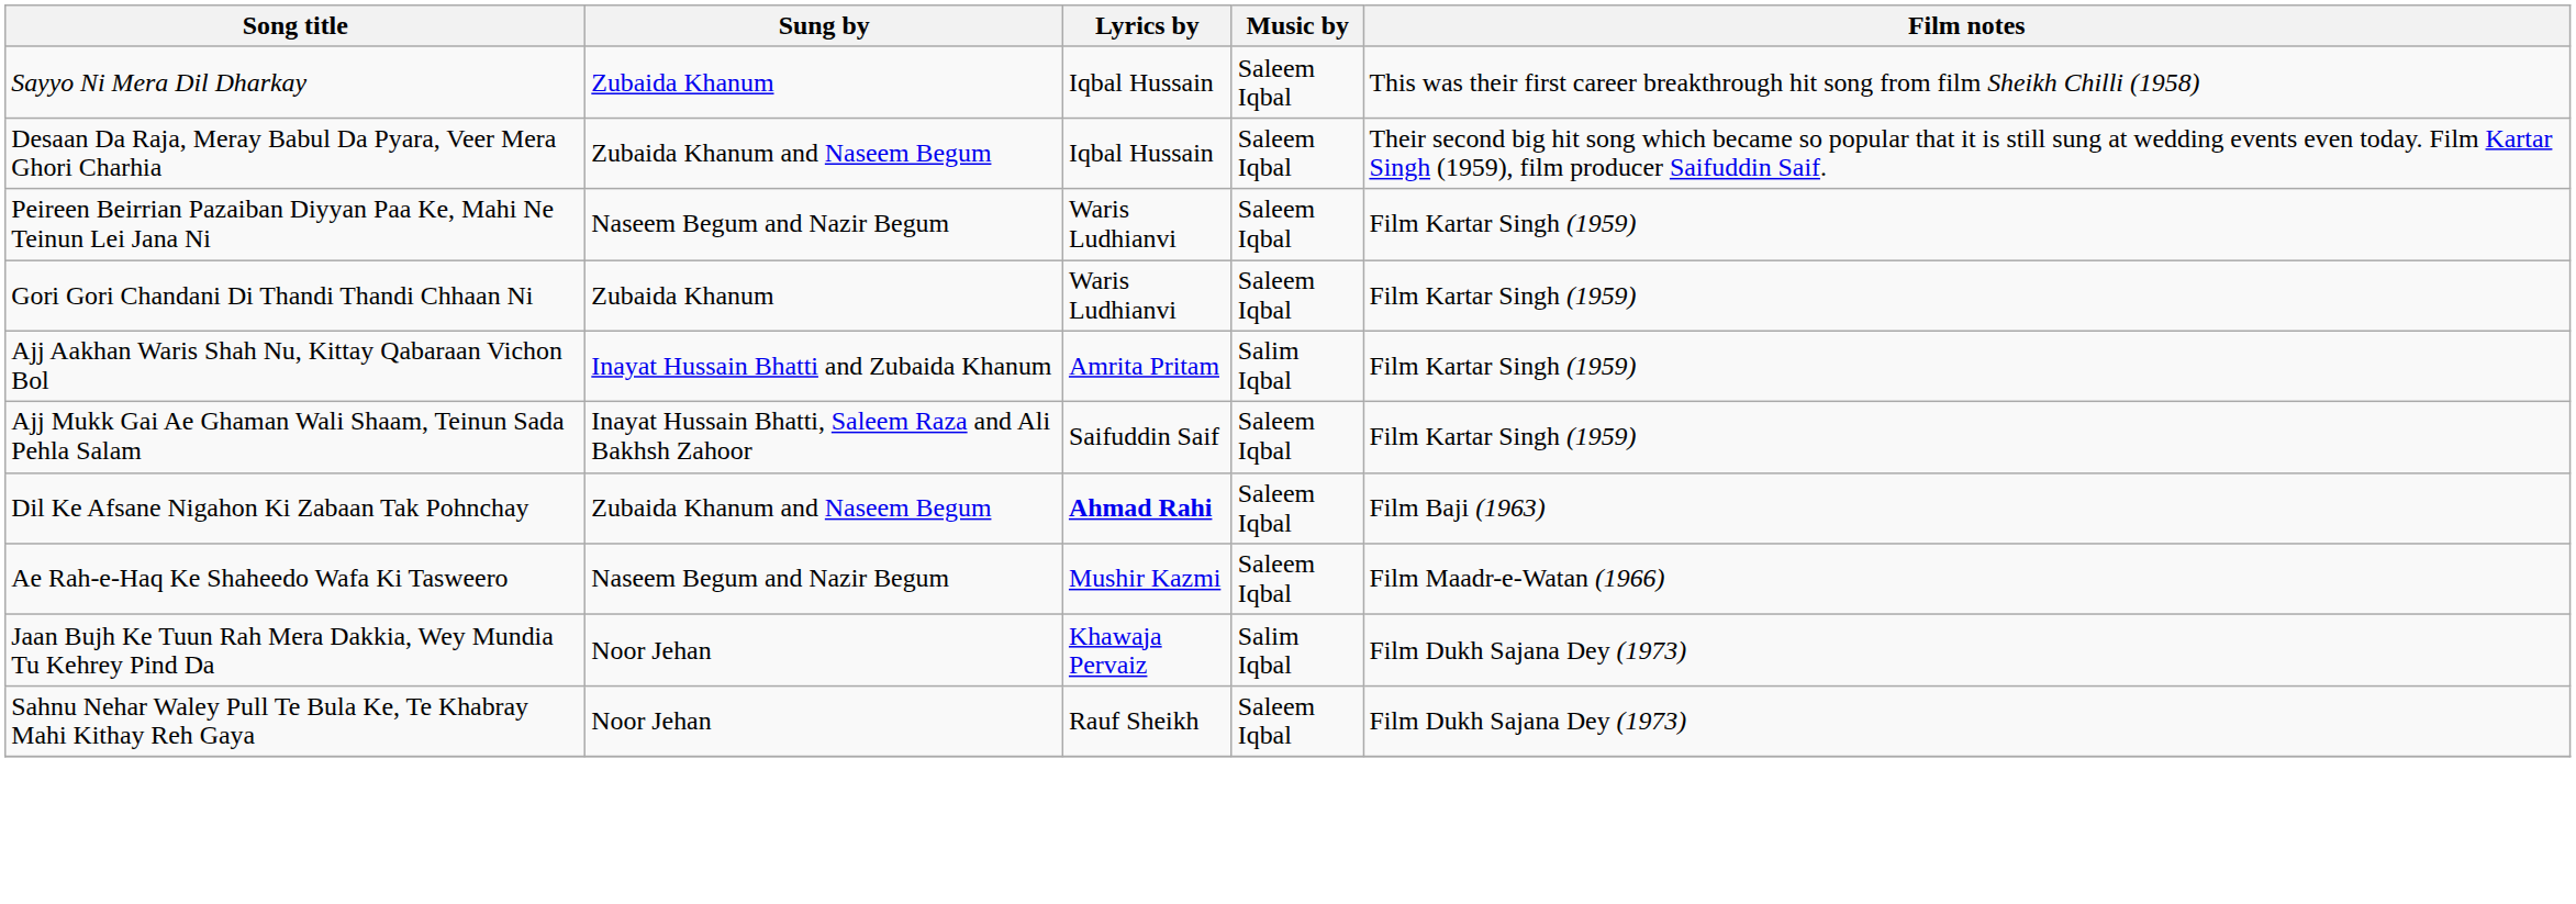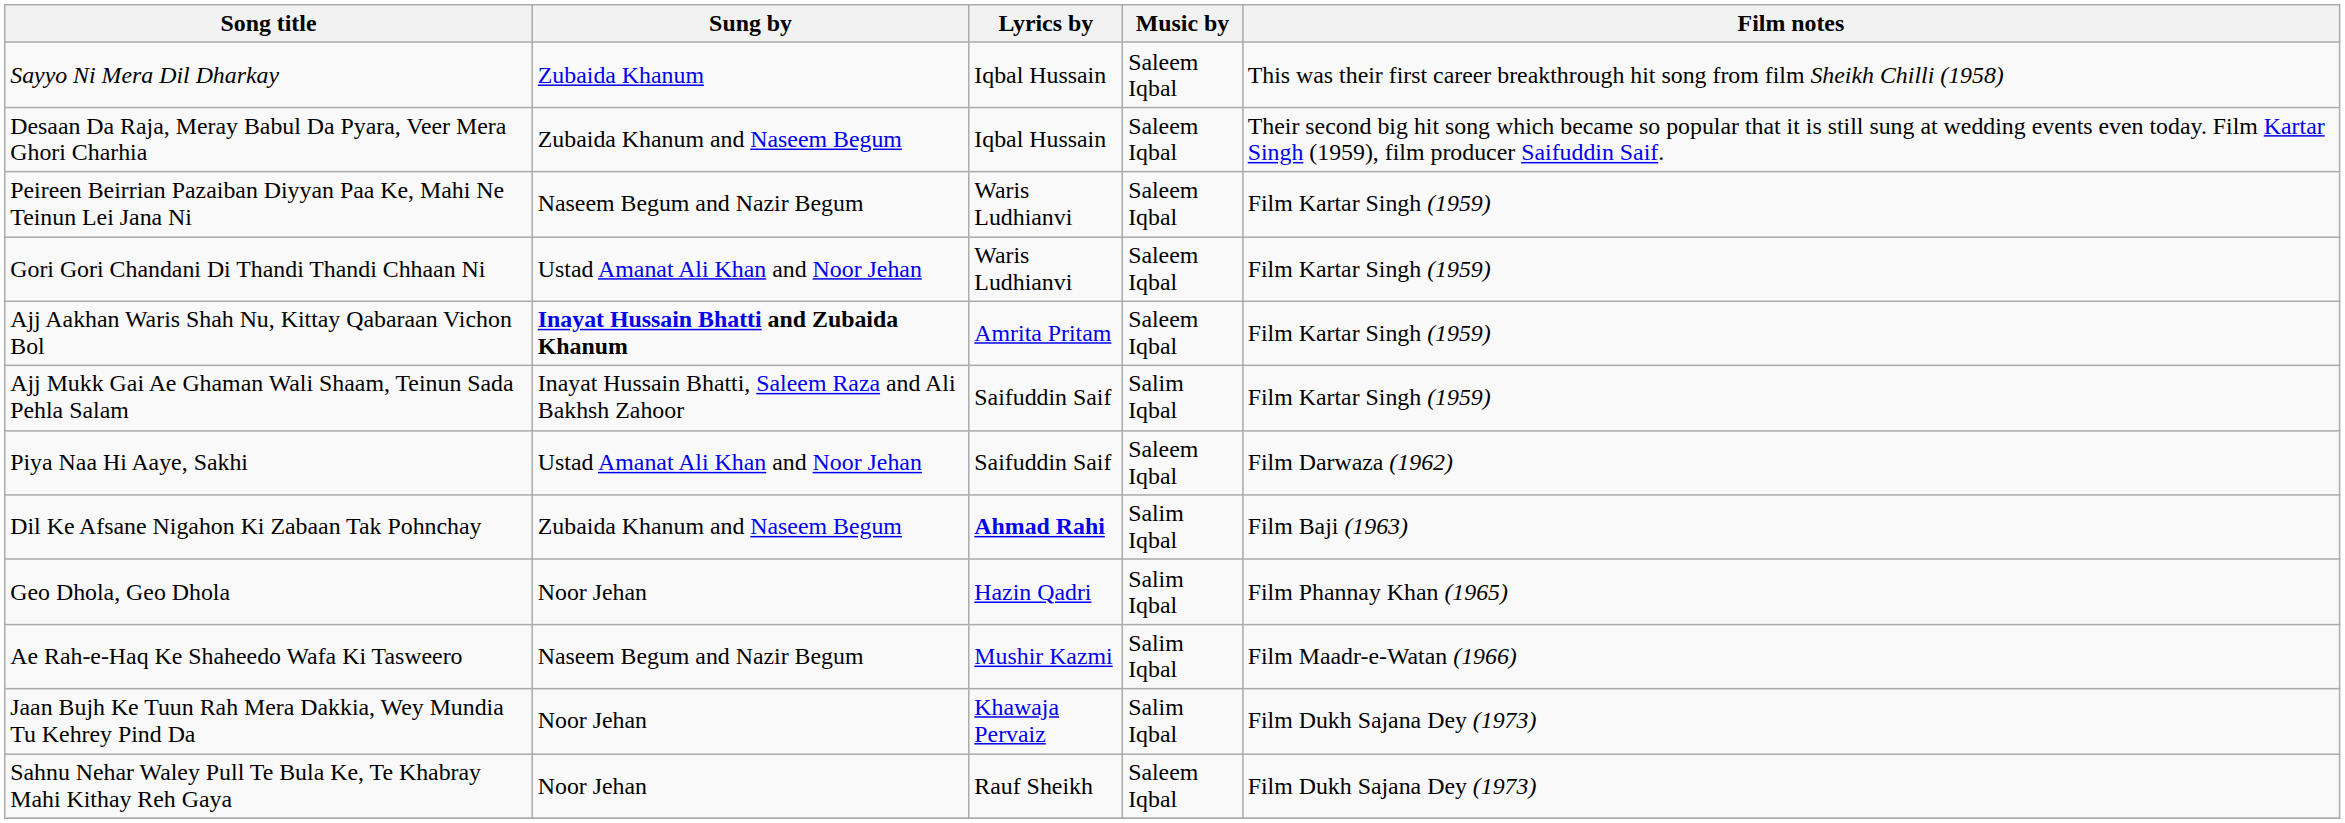Gori Gori Chandani Di Thandi Thandi Chhaan Ni | Sung by: Zubaida Khanum -> Ustad Amanat Ali Khan and Noor Jehan
Ajj Aakhan Waris Shah Nu, Kittay Qabaraan Vichon Bol | Sung by: normal -> bold
Ajj Aakhan Waris Shah Nu, Kittay Qabaraan Vichon Bol | Music by: Salim Iqbal -> Saleem Iqbal
Ajj Mukk Gai Ae Ghaman Wali Shaam, Teinun Sada Pehla Salam | Music by: Saleem Iqbal -> Salim Iqbal
+ row: Piya Naa Hi Aaye, Sakhi | Ustad Amanat Ali Khan and Noor Jehan | Saifuddin Saif | Saleem Iqbal | Film Darwaza (1962)
Dil Ke Afsane Nigahon Ki Zabaan Tak Pohnchay | Music by: Saleem Iqbal -> Salim Iqbal
+ row: Geo Dhola, Geo Dhola | Noor Jehan | Hazin Qadri | Salim Iqbal | Film Phannay Khan (1965)
Ae Rah-e-Haq Ke Shaheedo Wafa Ki Tasweero | Music by: Saleem Iqbal -> Salim Iqbal
